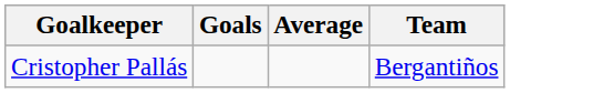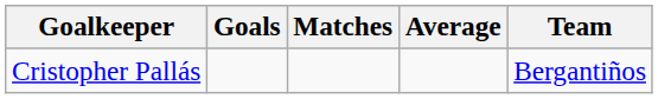+ column: Matches
